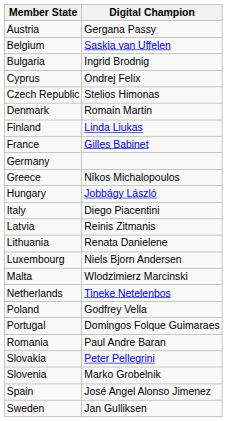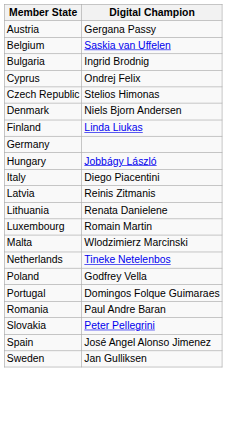Denmark | Digital Champion: Romain Martin -> Niels Bjorn Andersen
- row: France | Gilles Babinet
- row: Greece | Nikos Michalopoulos
Luxembourg | Digital Champion: Niels Bjorn Andersen -> Romain Martin
- row: Slovenia | Marko Grobelnik
